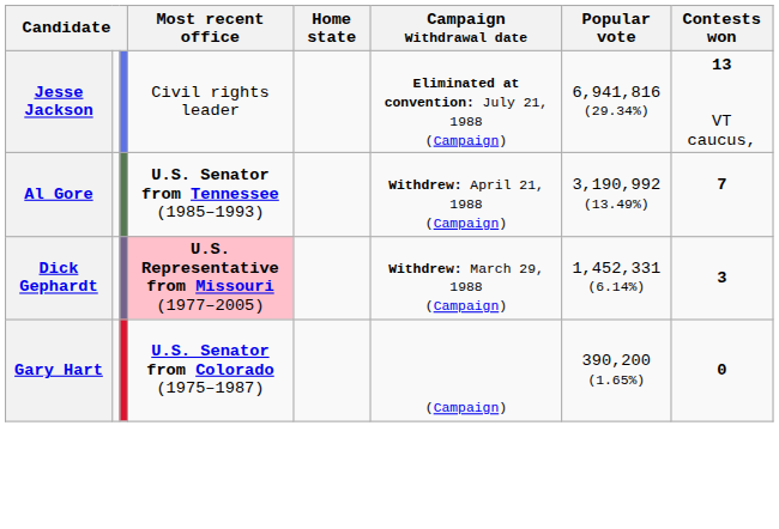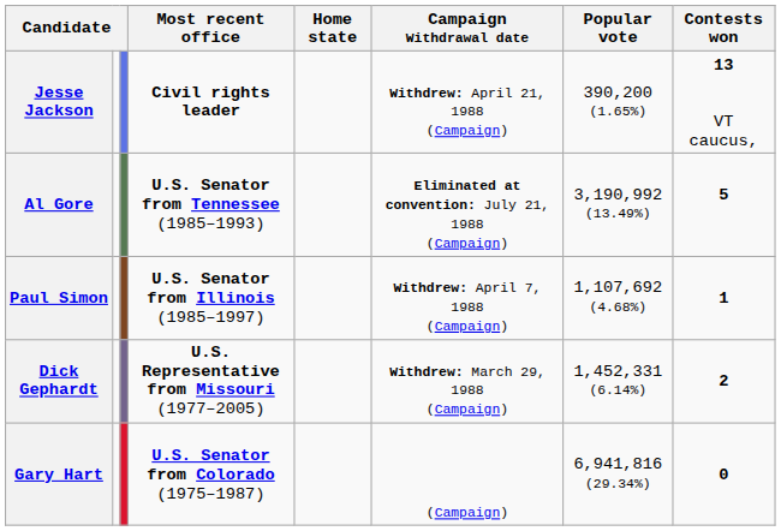Jesse Jackson | Most recent office: normal -> bold
Jesse Jackson | Campaign Withdrawal date: Eliminated at convention: July 21, 1988 (Campaign) -> Withdrew: April 21, 1988 (Campaign)
Jesse Jackson | Popular vote: 6,941,816 (29.34%) -> 390,200 (1.65%)
Al Gore | Campaign Withdrawal date: Withdrew: April 21, 1988 (Campaign) -> Eliminated at convention: July 21, 1988 (Campaign)
Al Gore | Contests won: 7 -> 5
+ row: Paul Simon | U.S. Senator from Illinois (1985–1997) | Withdrew: April 7, 1988 (Campaign) | 1,107,692 (4.68%) | 1
Dick Gephardt | Most recent office: pink background -> no background
Dick Gephardt | Contests won: 3 -> 2
Gary Hart | Popular vote: 390,200 (1.65%) -> 6,941,816 (29.34%)
